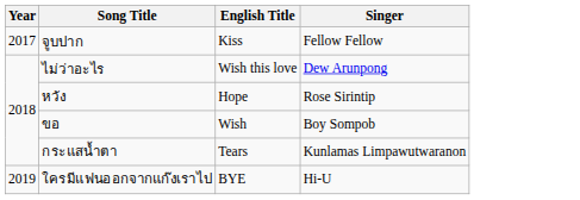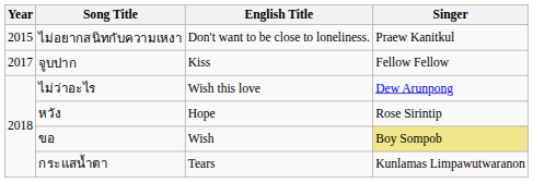+ row: 2015 | ไม่อยากสนิทกับความเหงา | Don't want to be close to loneliness. | Praew Kanitkul
ขอ | Singer: no background -> khaki background
- row: 2019 | ใครมีแฟนออกจากแก๊งเราไป | BYE | Hi-U
